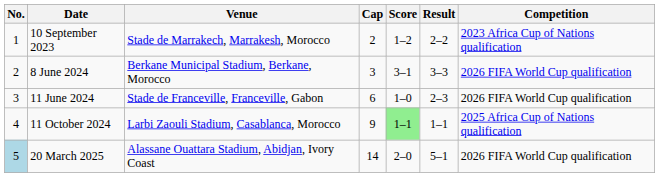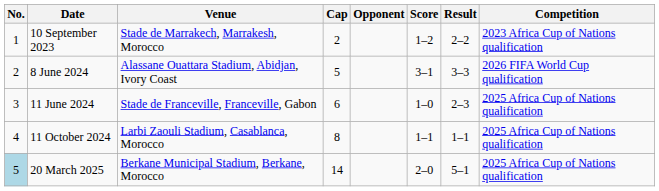+ column: Opponent
8 June 2024 | Venue: Berkane Municipal Stadium, Berkane, Morocco -> Alassane Ouattara Stadium, Abidjan, Ivory Coast
8 June 2024 | Cap: 3 -> 5
11 June 2024 | Competition: 2026 FIFA World Cup qualification -> 2025 Africa Cup of Nations qualification
11 October 2024 | Cap: 9 -> 8
11 October 2024 | Score: lightgreen background -> no background
20 March 2025 | Venue: Alassane Ouattara Stadium, Abidjan, Ivory Coast -> Berkane Municipal Stadium, Berkane, Morocco
20 March 2025 | Competition: 2026 FIFA World Cup qualification -> 2025 Africa Cup of Nations qualification
